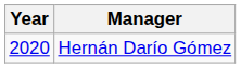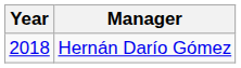Hernán Darío Gómez | Year: 2020 -> 2018
